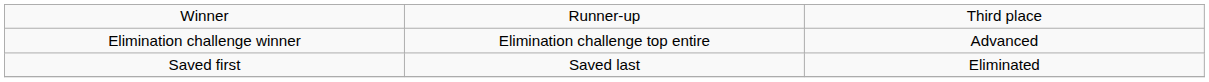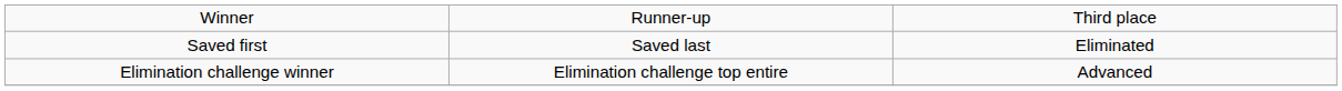rows swapped: Elimination challenge winner <-> Saved first
